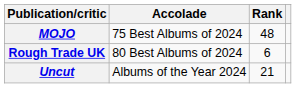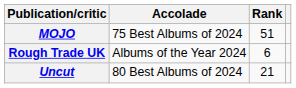MOJO | Rank: 48 -> 51
Rough Trade UK | Accolade: 80 Best Albums of 2024 -> Albums of the Year 2024
Uncut | Accolade: Albums of the Year 2024 -> 80 Best Albums of 2024
